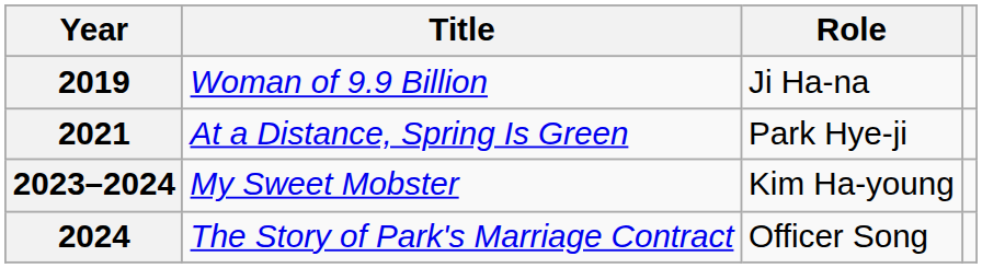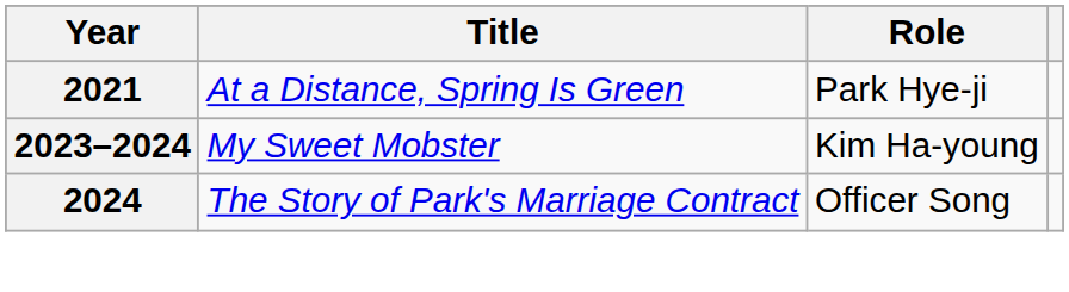- row: 2019 | Woman of 9.9 Billion | Ji Ha-na
